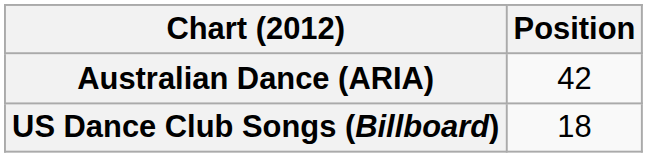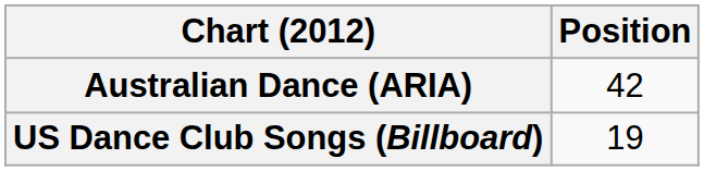US Dance Club Songs (Billboard) | Position: 18 -> 19
